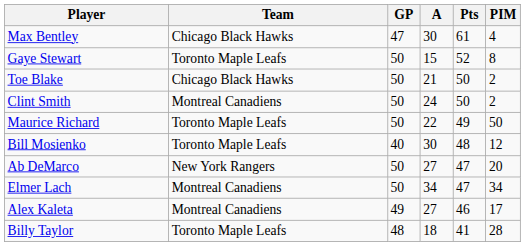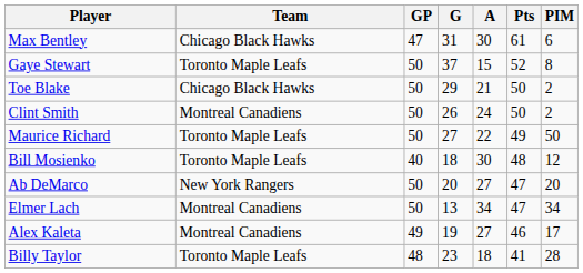+ column: G | 31 | 37 | 29 | 26 | 27 | 18 | 20 | 13 | 19 | 23
Max Bentley | PIM: 4 -> 6
